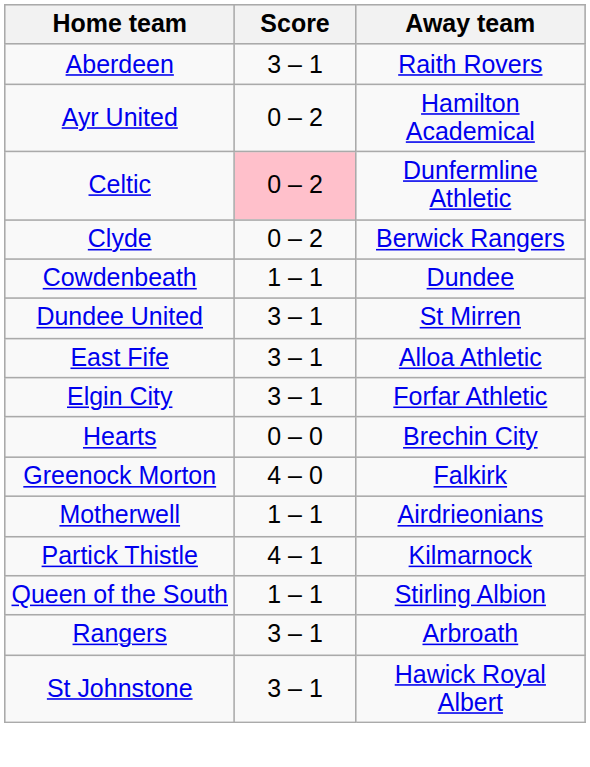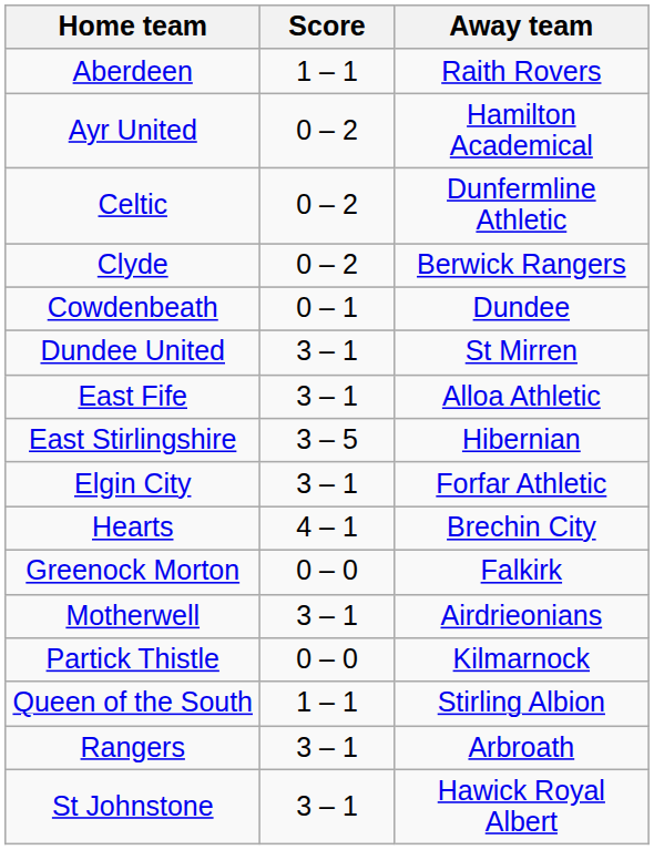Aberdeen | Score: 3 – 1 -> 1 – 1
Celtic | Score: pink background -> no background
Cowdenbeath | Score: 1 – 1 -> 0 – 1
+ row: East Stirlingshire | 3 – 5 | Hibernian
Hearts | Score: 0 – 0 -> 4 – 1
Greenock Morton | Score: 4 – 0 -> 0 – 0
Motherwell | Score: 1 – 1 -> 3 – 1
Partick Thistle | Score: 4 – 1 -> 0 – 0
